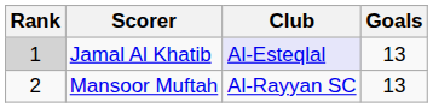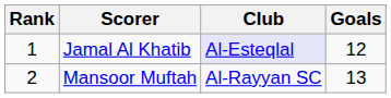Jamal Al Khatib | Rank: lightgrey background -> no background
Jamal Al Khatib | Goals: 13 -> 12
